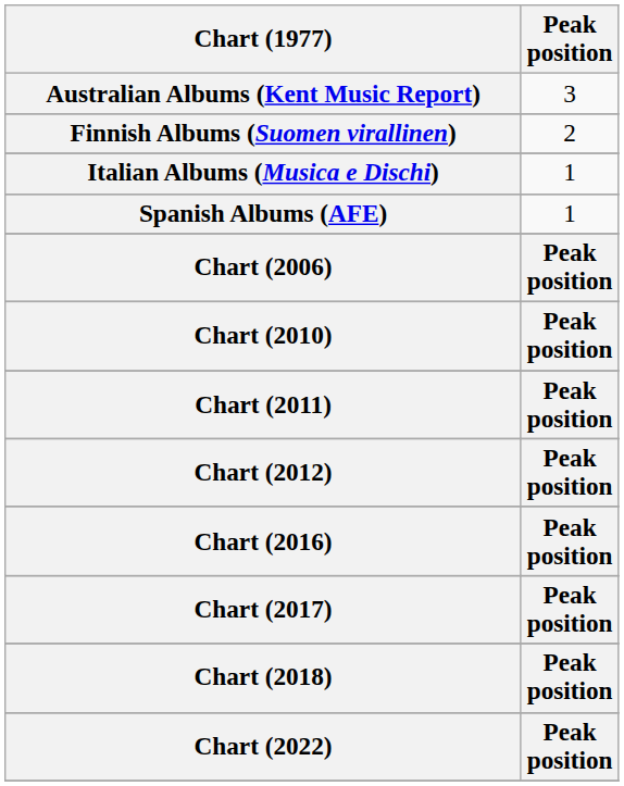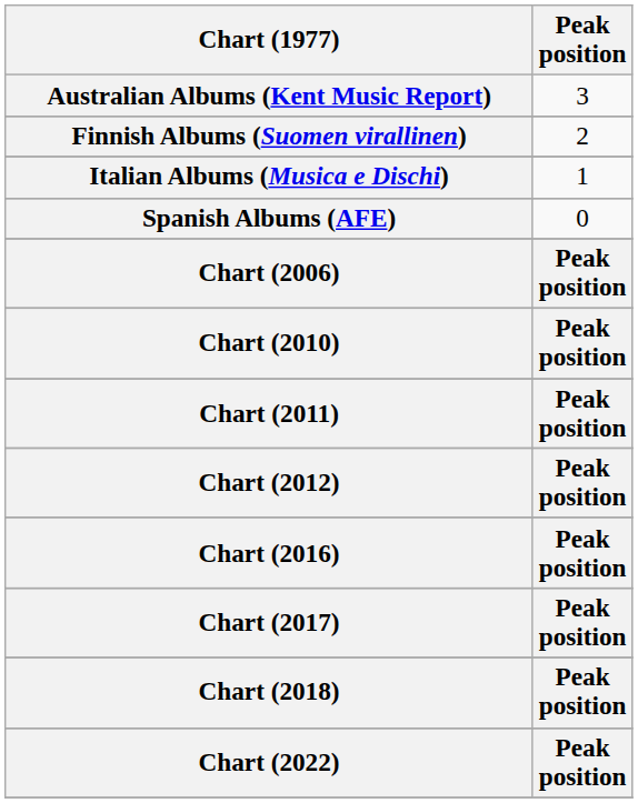Spanish Albums (AFE) | Peak position: 1 -> 0
